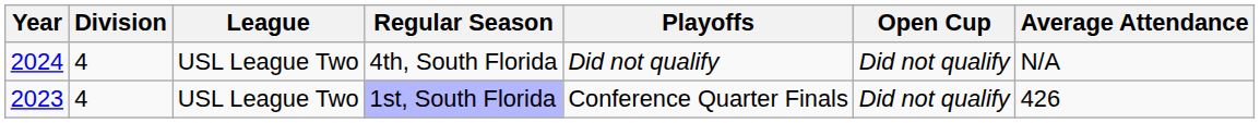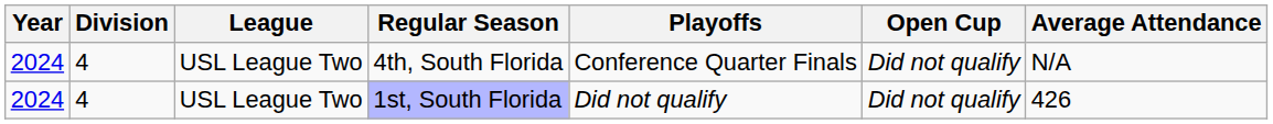4th, South Florida | Playoffs: Did not qualify -> Conference Quarter Finals
1st, South Florida | Year: 2023 -> 2024
1st, South Florida | Playoffs: Conference Quarter Finals -> Did not qualify
